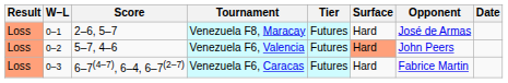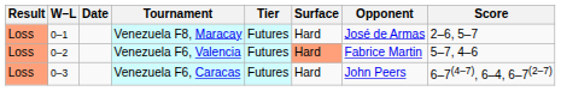columns swapped: Date <-> Score
Venezuela F6, Valencia | Opponent: John Peers -> Fabrice Martin
Venezuela F6, Caracas | Opponent: Fabrice Martin -> John Peers
